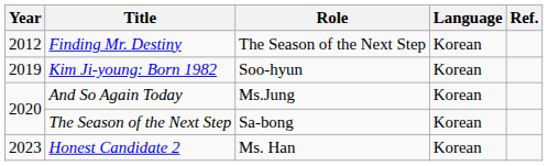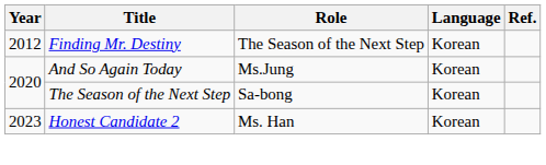- row: 2019 | Kim Ji-young: Born 1982 | Soo-hyun | Korean
